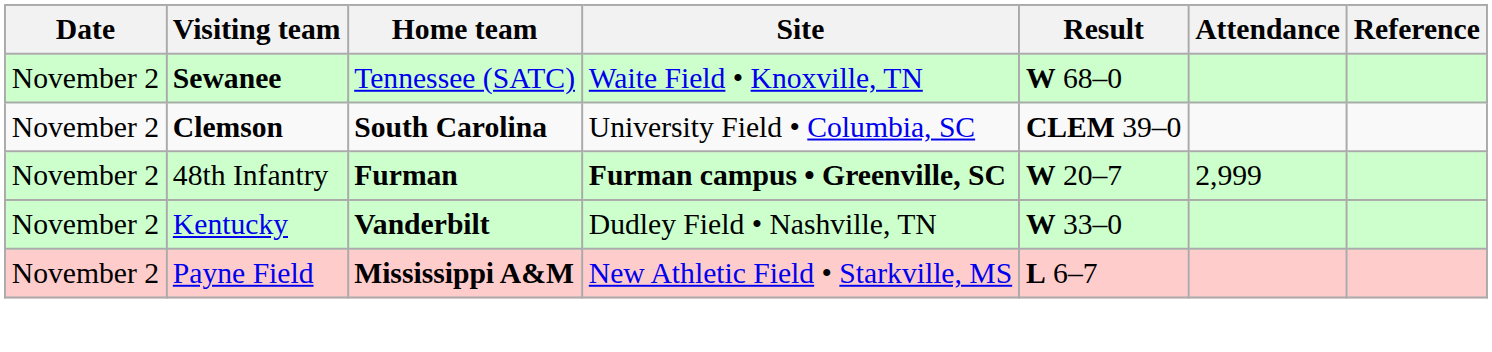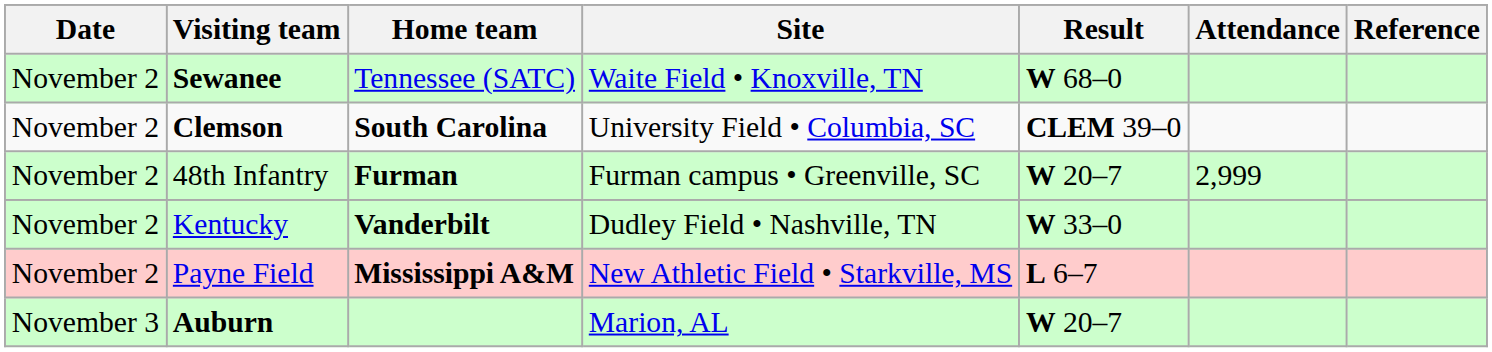48th Infantry | Site: bold -> normal
+ row: November 3 | Auburn | Marion, AL | W 20–7
